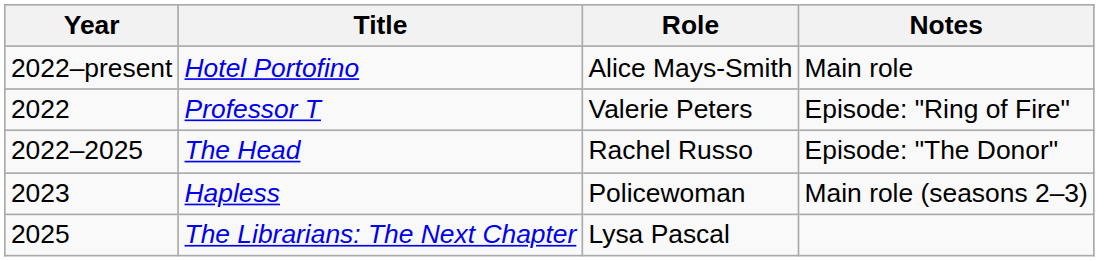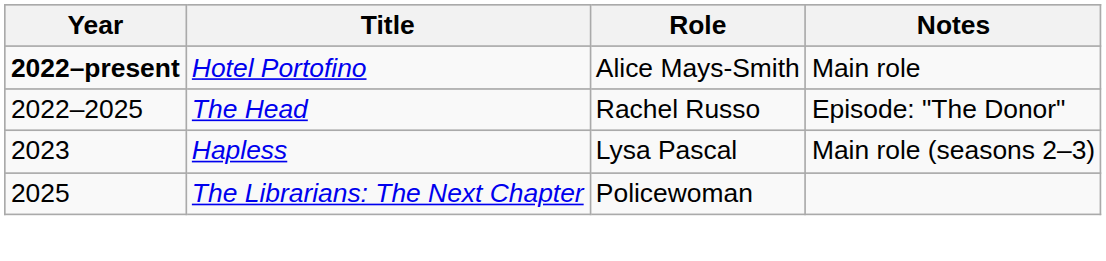Hotel Portofino | Year: normal -> bold
- row: 2022 | Professor T | Valerie Peters | Episode: "Ring of Fire"
Hapless | Role: Policewoman -> Lysa Pascal
The Librarians: The Next Chapter | Role: Lysa Pascal -> Policewoman
